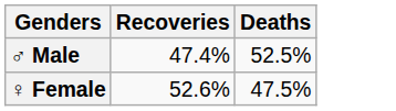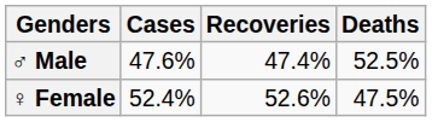+ column: Cases | 47.6% | 52.4%
